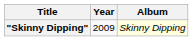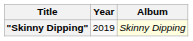"Skinny Dipping" | Year: 2009 -> 2019
